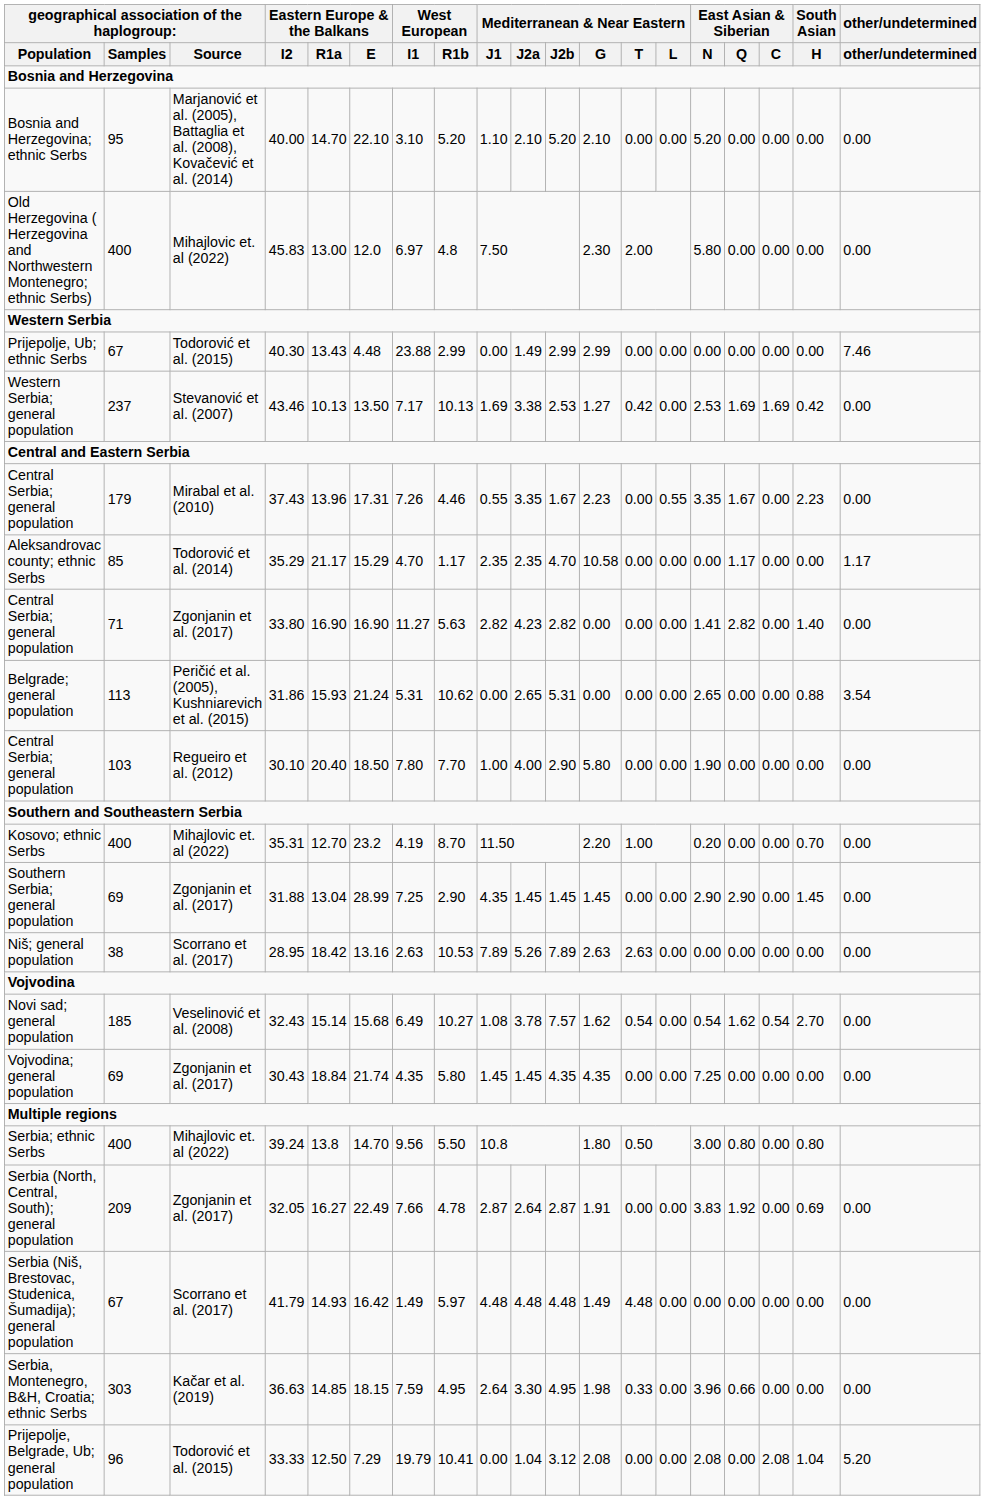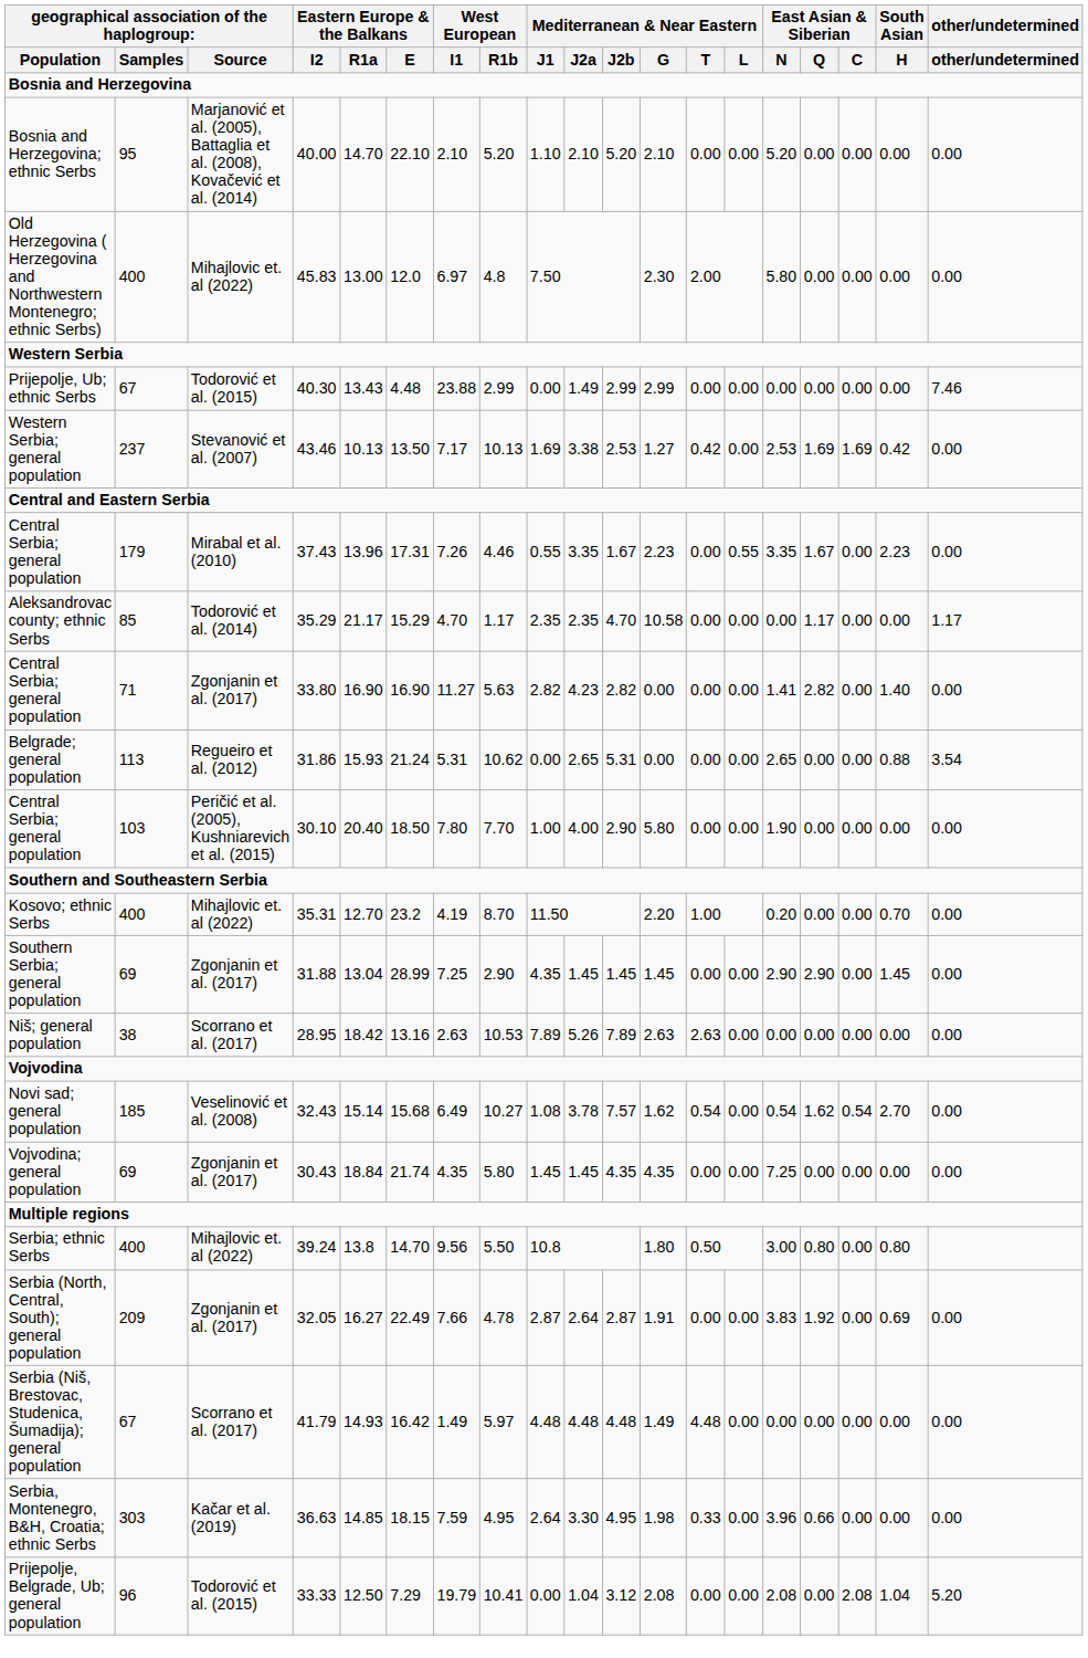Bosnia and Herzegovina; ethnic Serbs | West European / I1: 3.10 -> 2.10
Belgrade; general population | column 3: Peričić et al. (2005), Kushniarevich et al. (2015) -> Regueiro et al. (2012)
Central Serbia; general population / 30.10 | column 3: Regueiro et al. (2012) -> Peričić et al. (2005), Kushniarevich et al. (2015)
